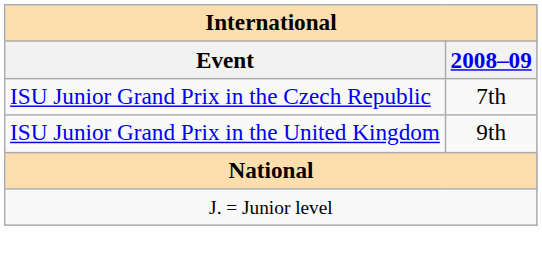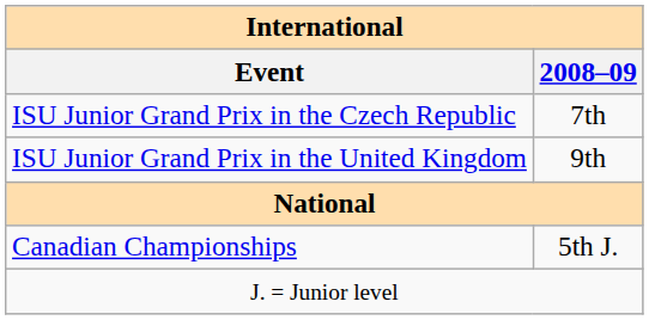+ row: Canadian Championships | 5th J.
